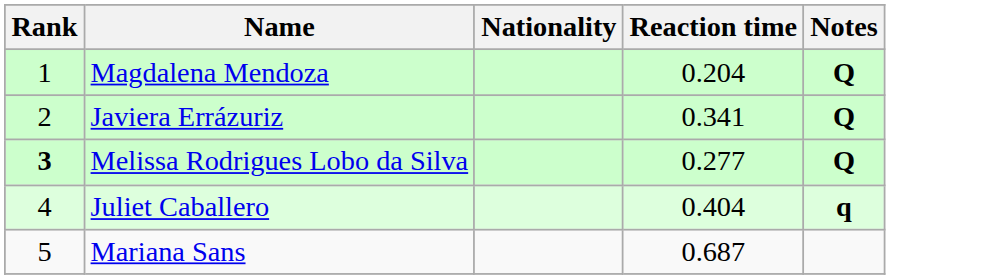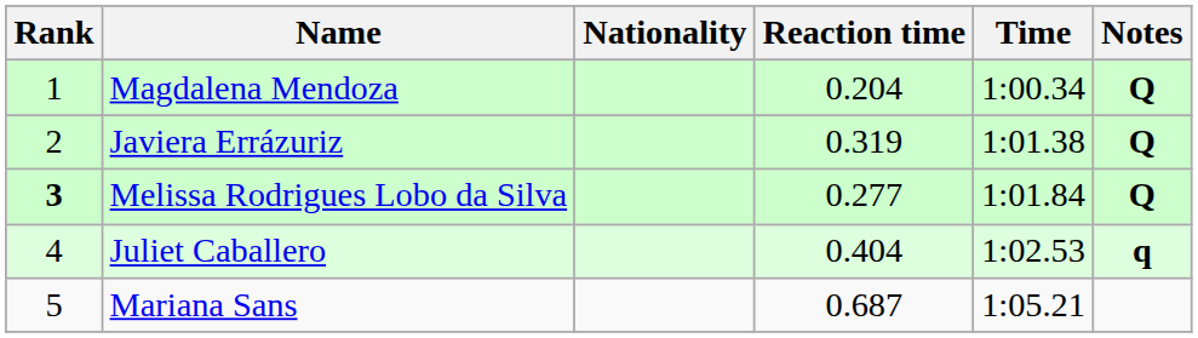+ column: Time | 1:00.34 | 1:01.38 | 1:01.84 | 1:02.53 | 1:05.21
Javiera Errázuriz | Reaction time: 0.341 -> 0.319
